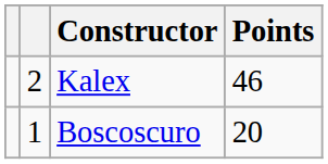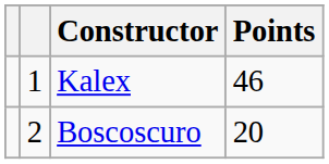Kalex | column 2: 2 -> 1
Boscoscuro | column 2: 1 -> 2
